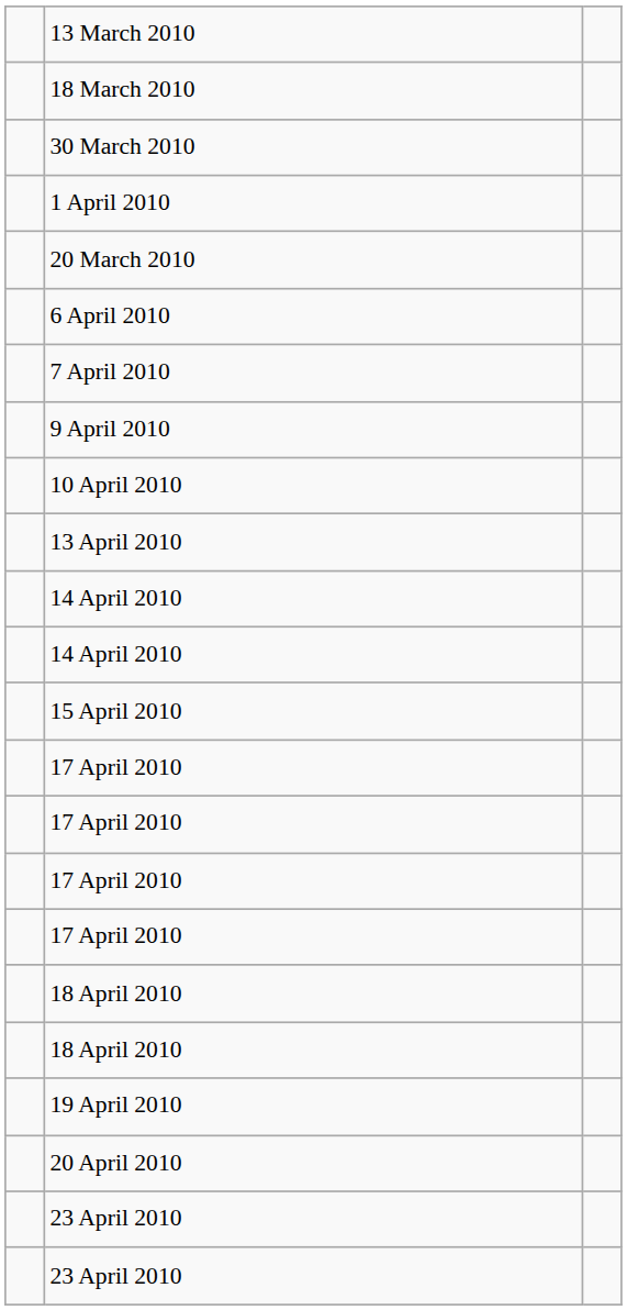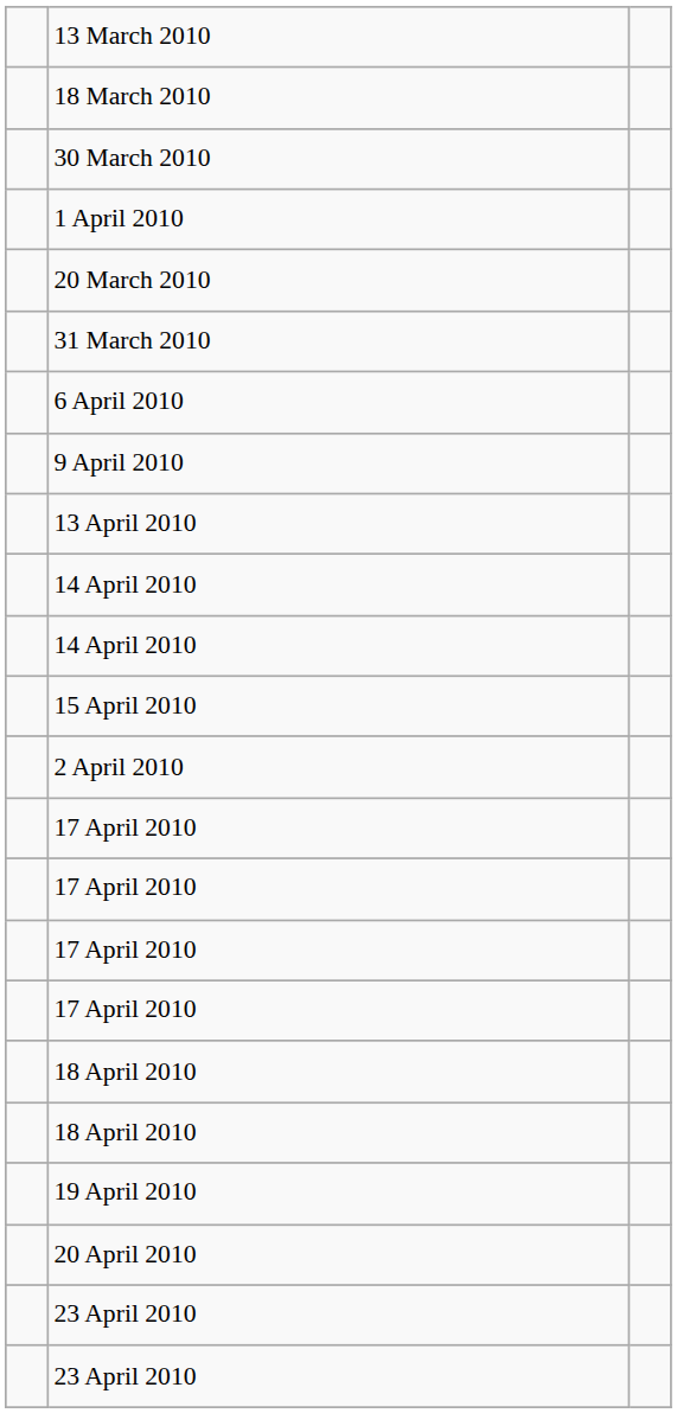+ row: 31 March 2010
- row: 7 April 2010
- row: 10 April 2010
+ row: 2 April 2010
